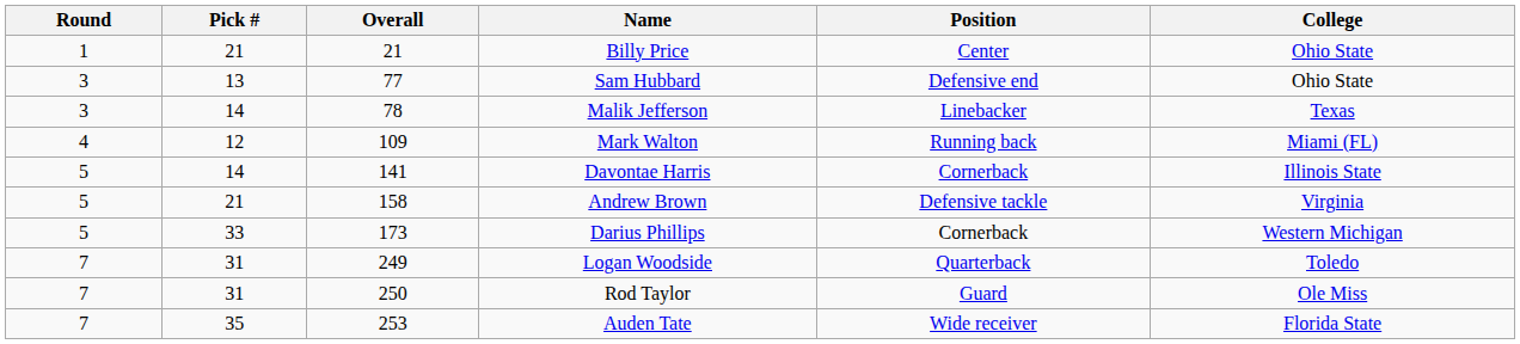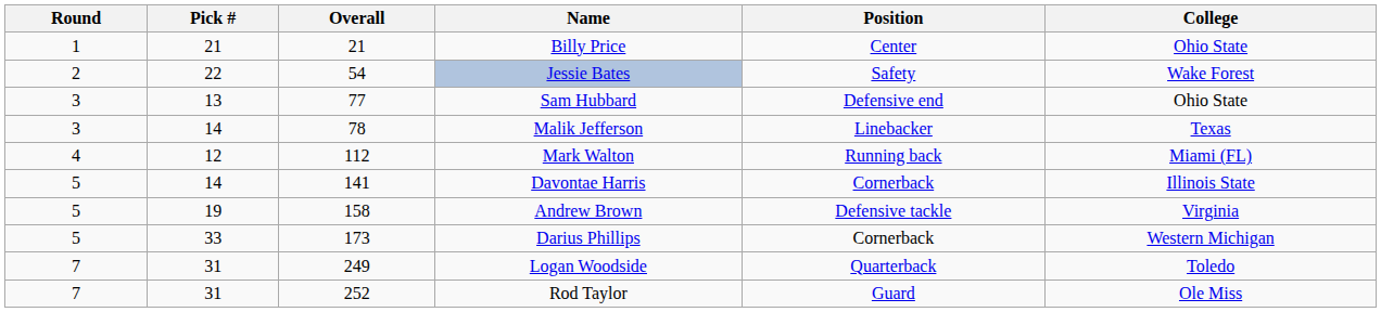+ row: 2 | 22 | 54 | Jessie Bates | Safety | Wake Forest
Mark Walton | Overall: 109 -> 112
Andrew Brown | Pick #: 21 -> 19
Rod Taylor | Overall: 250 -> 252
- row: 7 | 35 | 253 | Auden Tate | Wide receiver | Florida State
